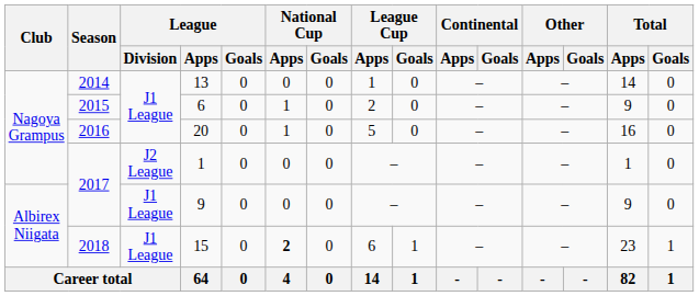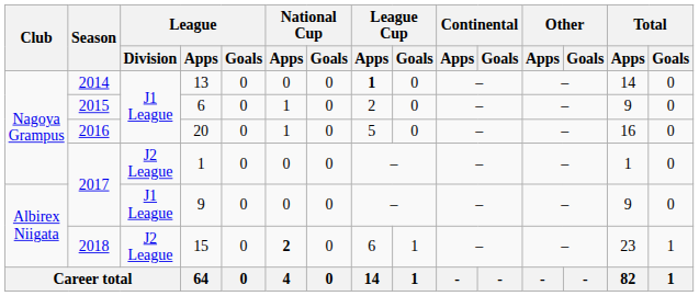13 | League Cup / Apps: normal -> bold
15 | League / Division: J1 League -> J2 League
